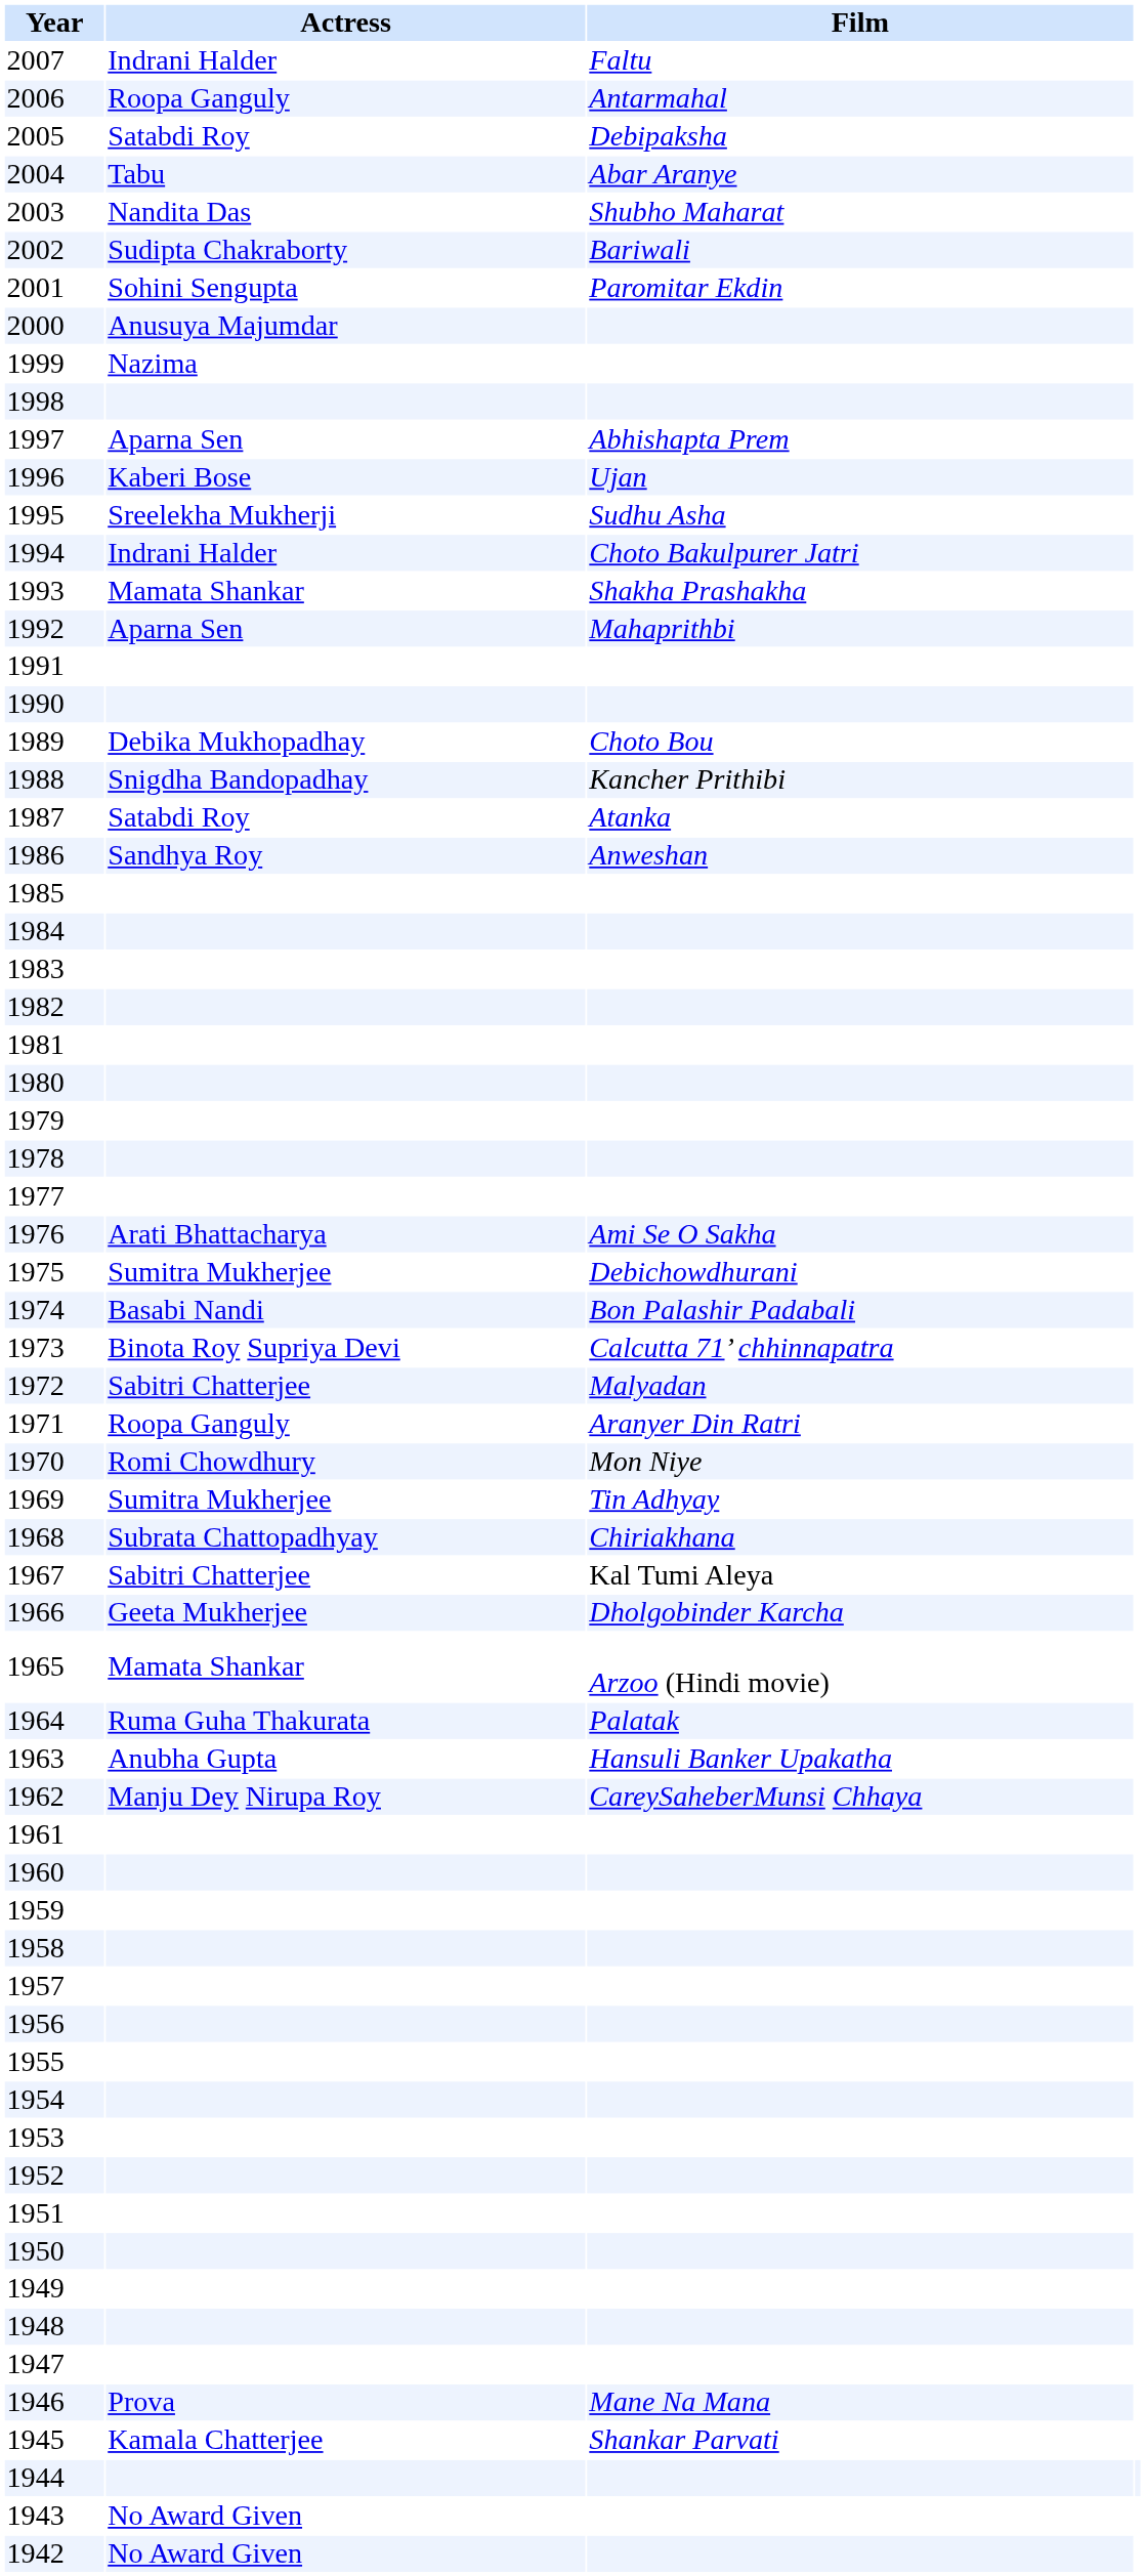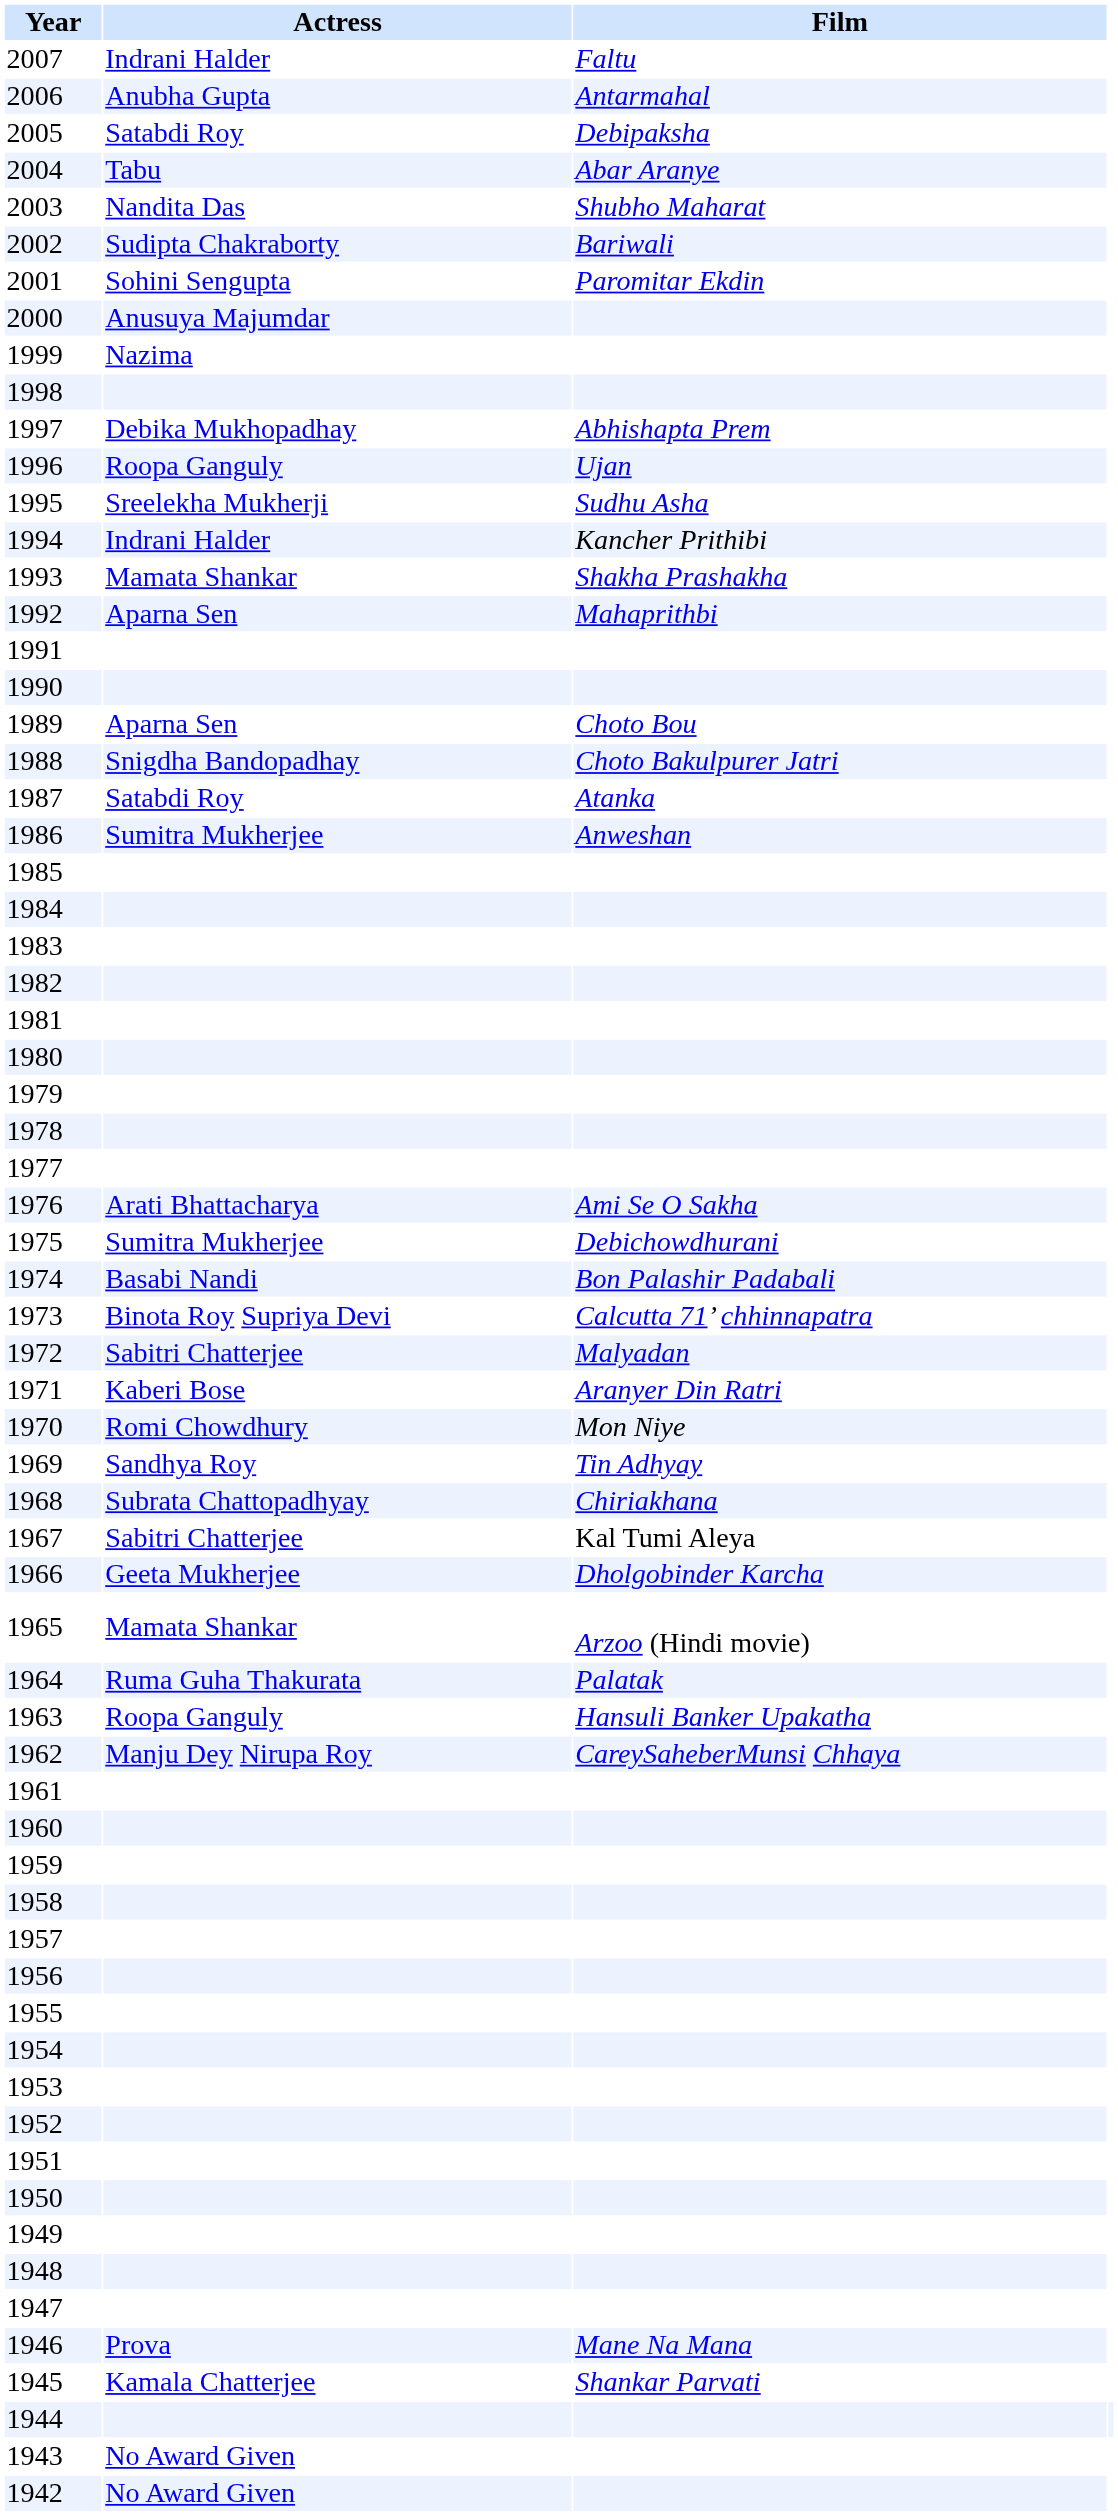2006 | Actress: Roopa Ganguly -> Anubha Gupta
1997 | Actress: Aparna Sen -> Debika Mukhopadhay
1996 | Actress: Kaberi Bose -> Roopa Ganguly
1994 | Film: Choto Bakulpurer Jatri -> Kancher Prithibi
1989 | Actress: Debika Mukhopadhay -> Aparna Sen
1988 | Film: Kancher Prithibi -> Choto Bakulpurer Jatri
1986 | Actress: Sandhya Roy -> Sumitra Mukherjee
1971 | Actress: Roopa Ganguly -> Kaberi Bose
1969 | Actress: Sumitra Mukherjee -> Sandhya Roy
1963 | Actress: Anubha Gupta -> Roopa Ganguly
